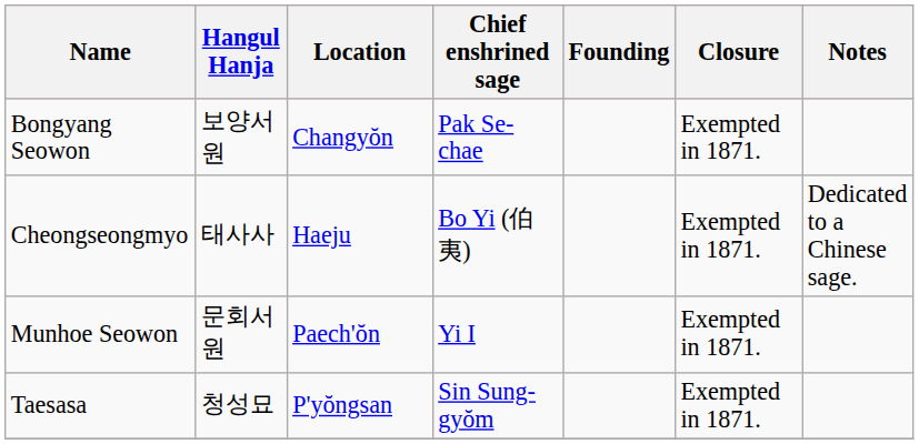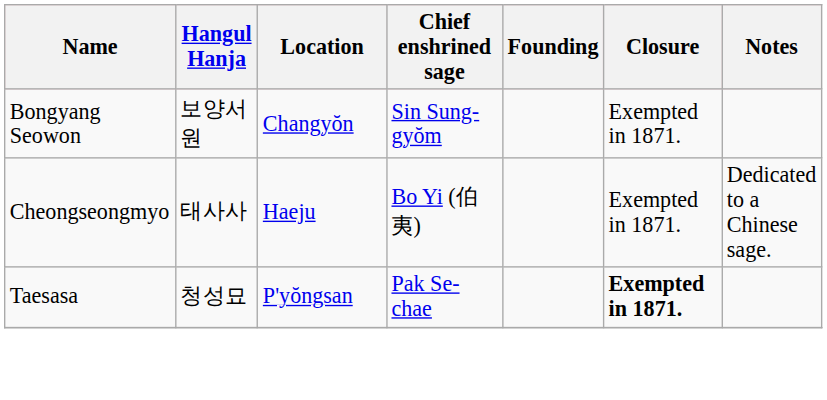Bongyang Seowon | Chief enshrined sage: Pak Se-chae -> Sin Sung-gyŏm
- row: Munhoe Seowon | 문회서원 | Paech'ŏn | Yi I | Exempted in 1871.
Taesasa | Chief enshrined sage: Sin Sung-gyŏm -> Pak Se-chae
Taesasa | Closure: normal -> bold
